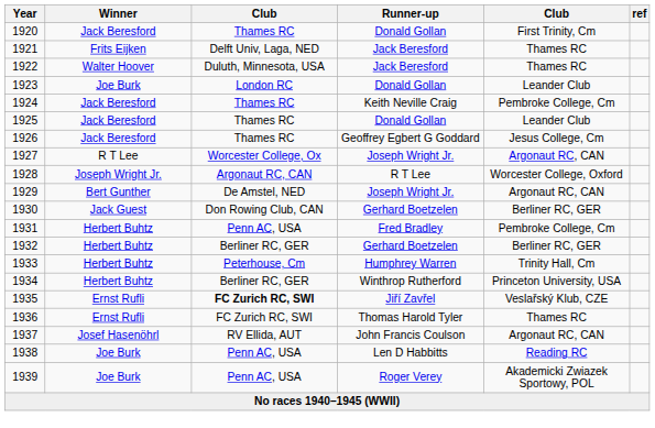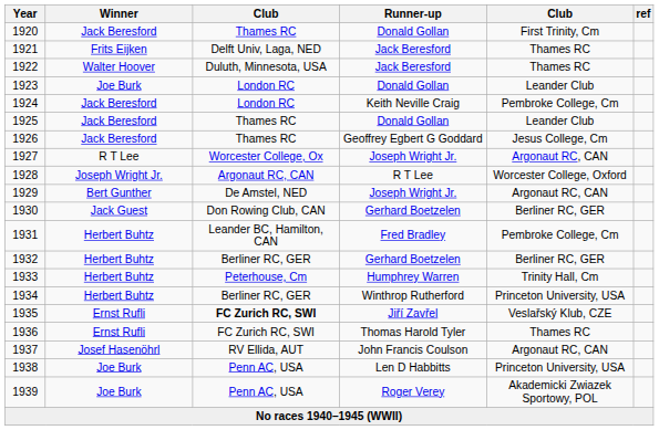1924 | column 3: Thames RC -> London RC
1931 | column 3: Penn AC, USA -> Leander BC, Hamilton, CAN
1938 | column 5: Reading RC -> Princeton University, USA
